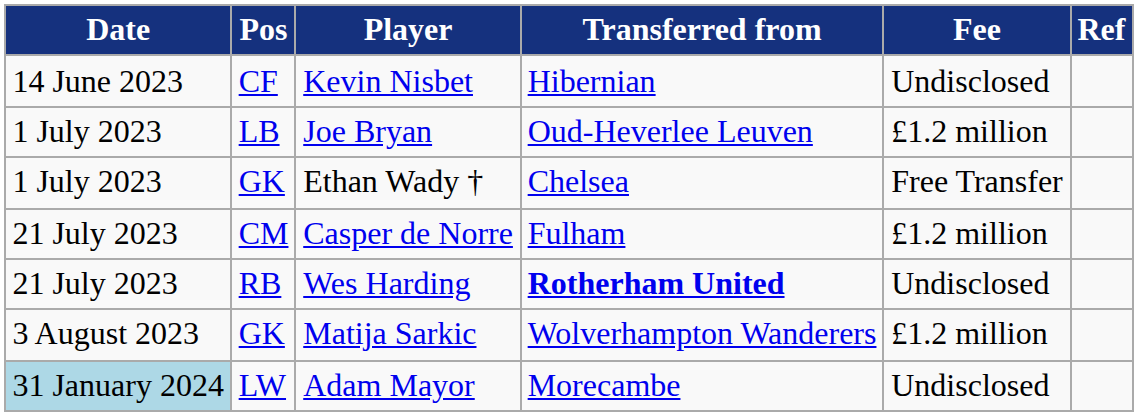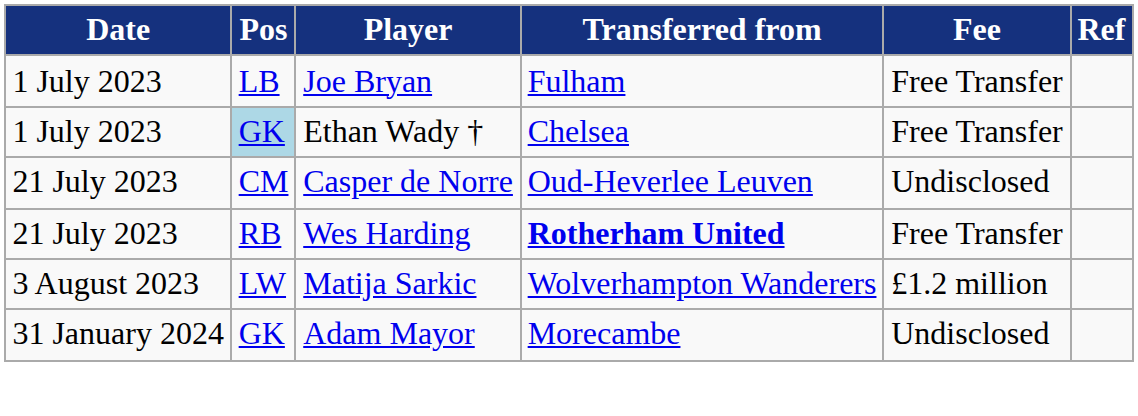- row: 14 June 2023 | CF | Kevin Nisbet | Hibernian | Undisclosed
Joe Bryan | Transferred from: Oud-Heverlee Leuven -> Fulham
Joe Bryan | Fee: £1.2 million -> Free Transfer
Ethan Wady † | Pos: no background -> lightblue background
Casper de Norre | Transferred from: Fulham -> Oud-Heverlee Leuven
Casper de Norre | Fee: £1.2 million -> Undisclosed
Wes Harding | Fee: Undisclosed -> Free Transfer
Matija Sarkic | Pos: GK -> LW
Adam Mayor | Date: lightblue background -> no background
Adam Mayor | Pos: LW -> GK
